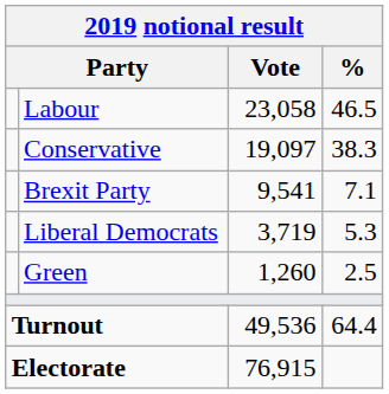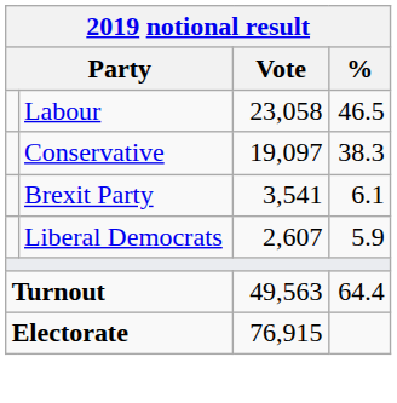Brexit Party | Vote: 9,541 -> 3,541
Brexit Party | %: 7.1 -> 6.1
Liberal Democrats | Vote: 3,719 -> 2,607
Liberal Democrats | %: 5.3 -> 5.9
- row: Green | 1,260 | 2.5
Turnout | Vote: 49,536 -> 49,563
